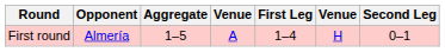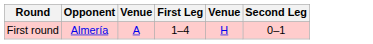- column: Aggregate | 1–5
